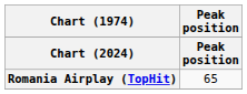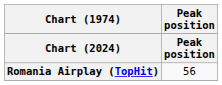Romania Airplay (TopHit) | Peak position: 65 -> 56
